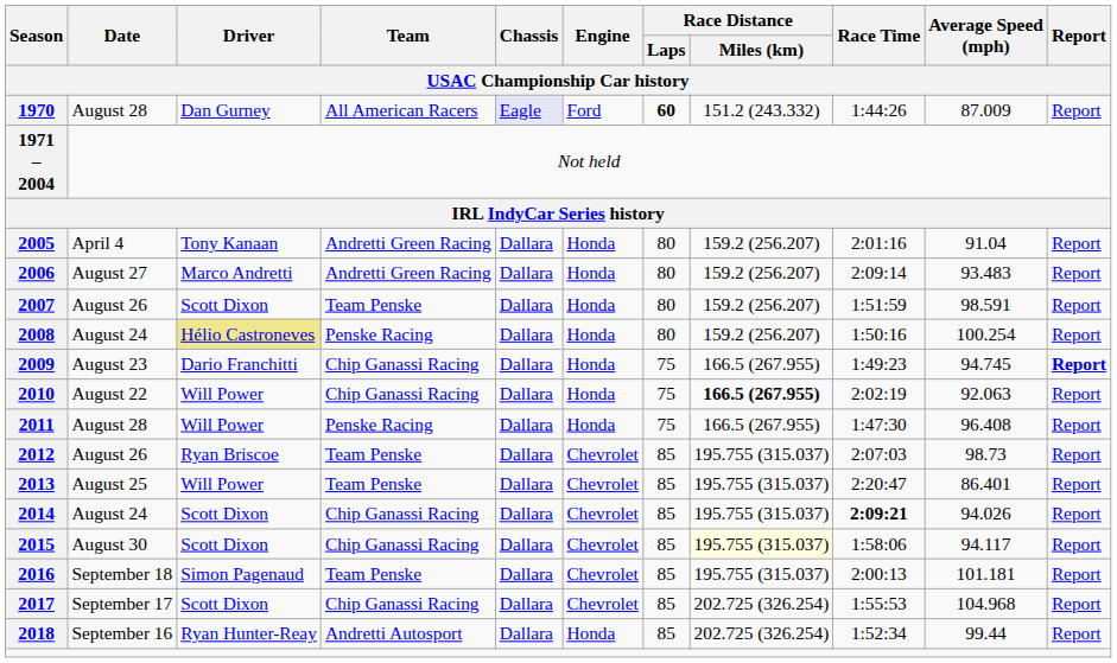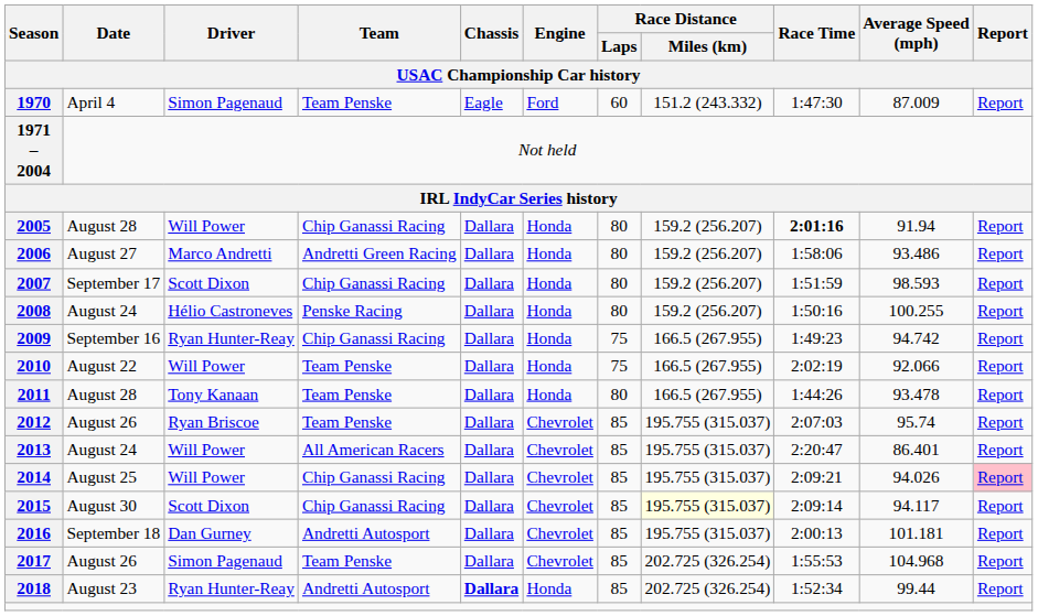1970 | Date / USAC Championship Car history: August 28 -> April 4
1970 | Driver / USAC Championship Car history: Dan Gurney -> Simon Pagenaud
1970 | Team / USAC Championship Car history: All American Racers -> Team Penske
1970 | Chassis / USAC Championship Car history: lavender background -> no background
1970 | Race Distance / Laps / USAC Championship Car history: bold -> normal
1970 | Race Time / USAC Championship Car history: 1:44:26 -> 1:47:30
2005 | Date / USAC Championship Car history: April 4 -> August 28
2005 | Driver / USAC Championship Car history: Tony Kanaan -> Will Power
2005 | Team / USAC Championship Car history: Andretti Green Racing -> Chip Ganassi Racing
2005 | Race Time / USAC Championship Car history: normal -> bold
2005 | Average Speed (mph) / USAC Championship Car history: 91.04 -> 91.94
2006 | Race Time / USAC Championship Car history: 2:09:14 -> 1:58:06
2006 | Average Speed (mph) / USAC Championship Car history: 93.483 -> 93.486
2007 | Date / USAC Championship Car history: August 26 -> September 17
2007 | Team / USAC Championship Car history: Team Penske -> Chip Ganassi Racing
2007 | Average Speed (mph) / USAC Championship Car history: 98.591 -> 98.593
2008 | Driver / USAC Championship Car history: khaki background -> no background
2008 | Average Speed (mph) / USAC Championship Car history: 100.254 -> 100.255
2009 | Date / USAC Championship Car history: August 23 -> September 16
2009 | Driver / USAC Championship Car history: Dario Franchitti -> Ryan Hunter-Reay
2009 | Average Speed (mph) / USAC Championship Car history: 94.745 -> 94.742
2009 | Report / USAC Championship Car history: bold -> normal
2010 | Team / USAC Championship Car history: Chip Ganassi Racing -> Team Penske
2010 | Race Distance / Miles (km) / USAC Championship Car history: bold -> normal
2010 | Average Speed (mph) / USAC Championship Car history: 92.063 -> 92.066
2011 | Driver / USAC Championship Car history: Will Power -> Tony Kanaan
2011 | Team / USAC Championship Car history: Penske Racing -> Team Penske
2011 | Race Distance / Laps / USAC Championship Car history: 75 -> 80
2011 | Race Time / USAC Championship Car history: 1:47:30 -> 1:44:26
2011 | Average Speed (mph) / USAC Championship Car history: 96.408 -> 93.478
2012 | Average Speed (mph) / USAC Championship Car history: 98.73 -> 95.74
2013 | Date / USAC Championship Car history: August 25 -> August 24
2013 | Team / USAC Championship Car history: Team Penske -> All American Racers
2014 | Date / USAC Championship Car history: August 24 -> August 25
2014 | Driver / USAC Championship Car history: Scott Dixon -> Will Power
2014 | Race Time / USAC Championship Car history: bold -> normal
2014 | Report / USAC Championship Car history: no background -> pink background
2015 | Race Time / USAC Championship Car history: 1:58:06 -> 2:09:14
2016 | Driver / USAC Championship Car history: Simon Pagenaud -> Dan Gurney
2016 | Team / USAC Championship Car history: Team Penske -> Andretti Autosport
2017 | Date / USAC Championship Car history: September 17 -> August 26
2017 | Driver / USAC Championship Car history: Scott Dixon -> Simon Pagenaud
2017 | Team / USAC Championship Car history: Chip Ganassi Racing -> Team Penske
2018 | Date / USAC Championship Car history: September 16 -> August 23
2018 | Chassis / USAC Championship Car history: normal -> bold
